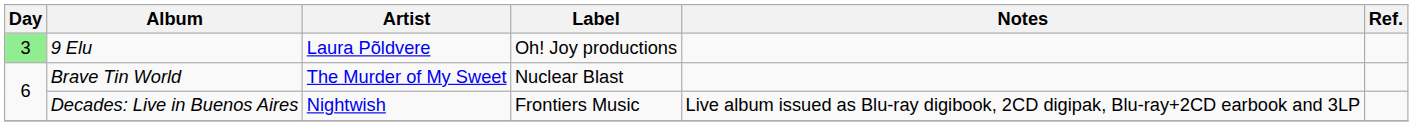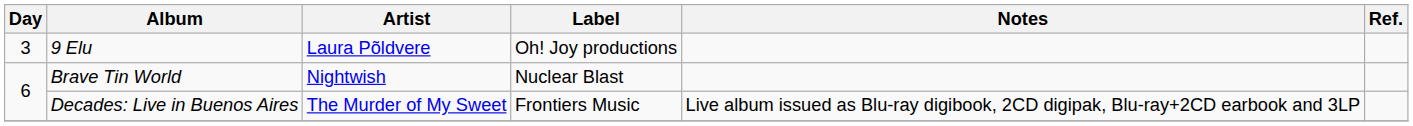9 Elu | Day: lightgreen background -> no background
Brave Tin World | Artist: The Murder of My Sweet -> Nightwish
Decades: Live in Buenos Aires | Artist: Nightwish -> The Murder of My Sweet
